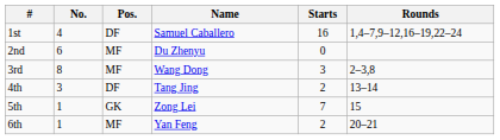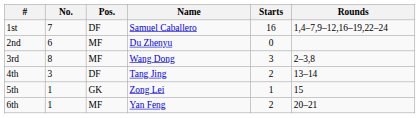1st | No.: 4 -> 7
5th | Starts: 7 -> 1
